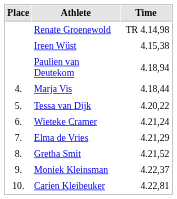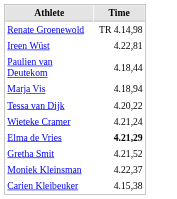- column: Place | 4. | 5. | 6. | 7. | 8. | 9. | 10.
Ireen Wüst | Time: 4.15,38 -> 4.22,81
Paulien van Deutekom | Time: 4.18,94 -> 4.18,44
Marja Vis | Time: 4.18,44 -> 4.18,94
Elma de Vries | Time: normal -> bold
Carien Kleibeuker | Time: 4.22,81 -> 4.15,38
